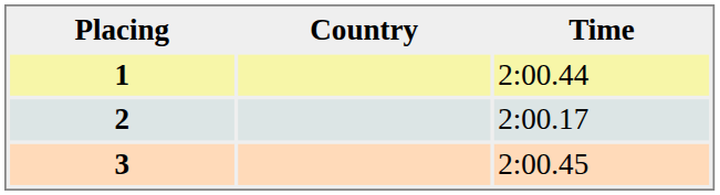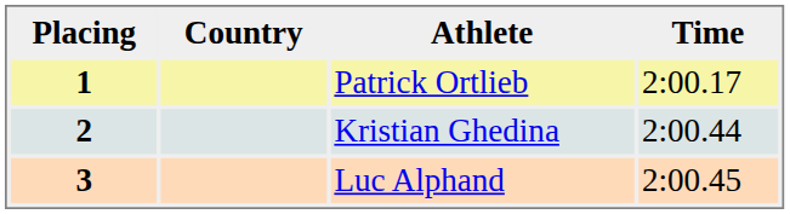+ column: Athlete | Patrick Ortlieb | Kristian Ghedina | Luc Alphand
1 | Time: 2:00.44 -> 2:00.17
2 | Time: 2:00.17 -> 2:00.44
